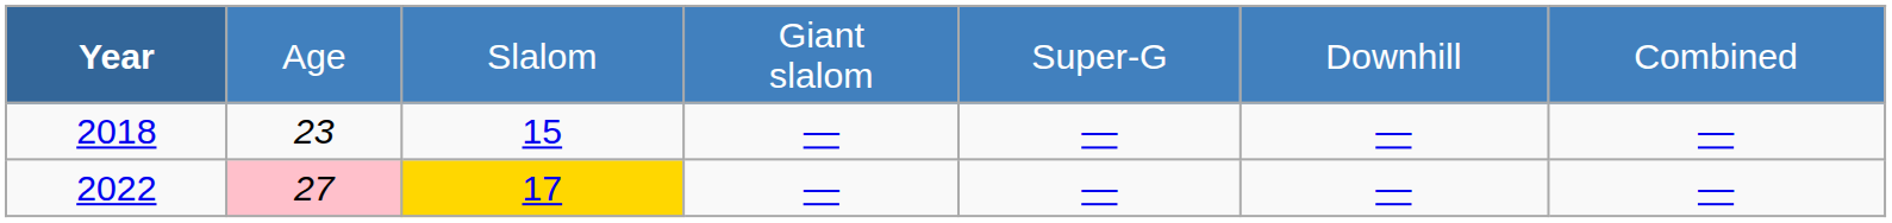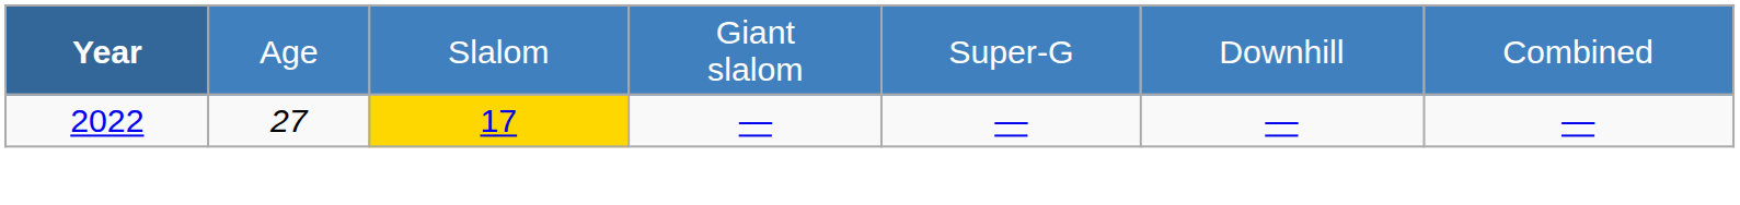- row: 2018 | 23 | 15 | — | — | — | —
2022 | column 2: pink background -> no background
